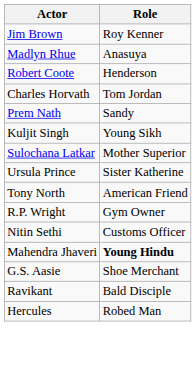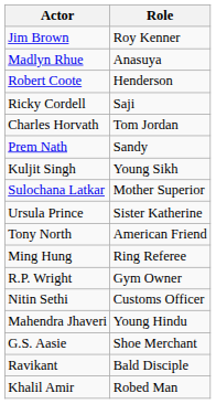+ row: Ricky Cordell | Saji
+ row: Ming Hung | Ring Referee
Mahendra Jhaveri | Role: bold -> normal
- row: Hercules | Robed Man
+ row: Khalil Amir | Robed Man
